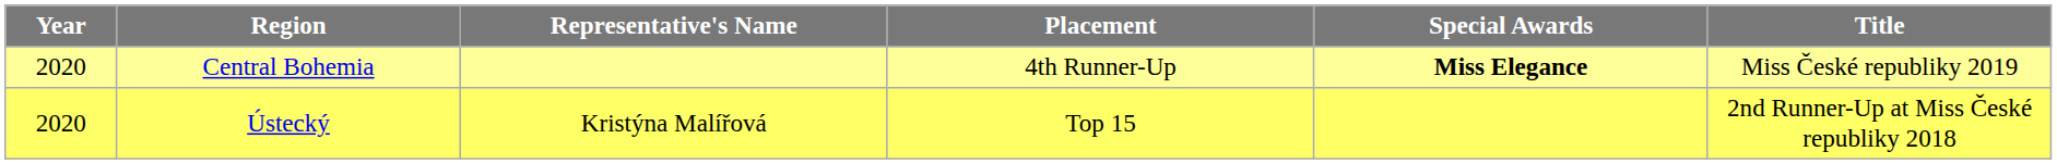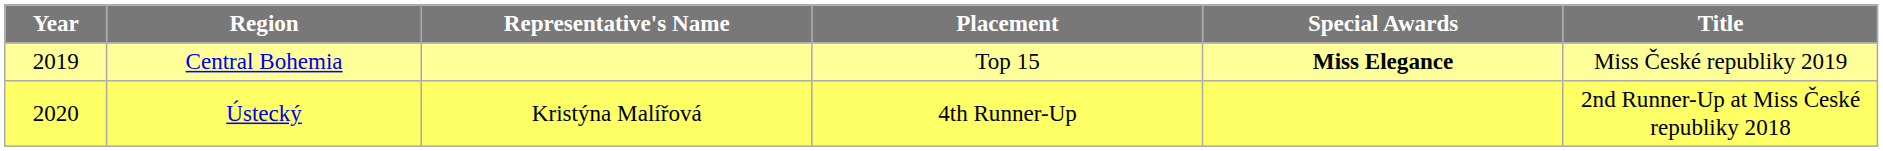Central Bohemia | Year: 2020 -> 2019
Central Bohemia | Placement: 4th Runner-Up -> Top 15
Ústecký | Placement: Top 15 -> 4th Runner-Up
